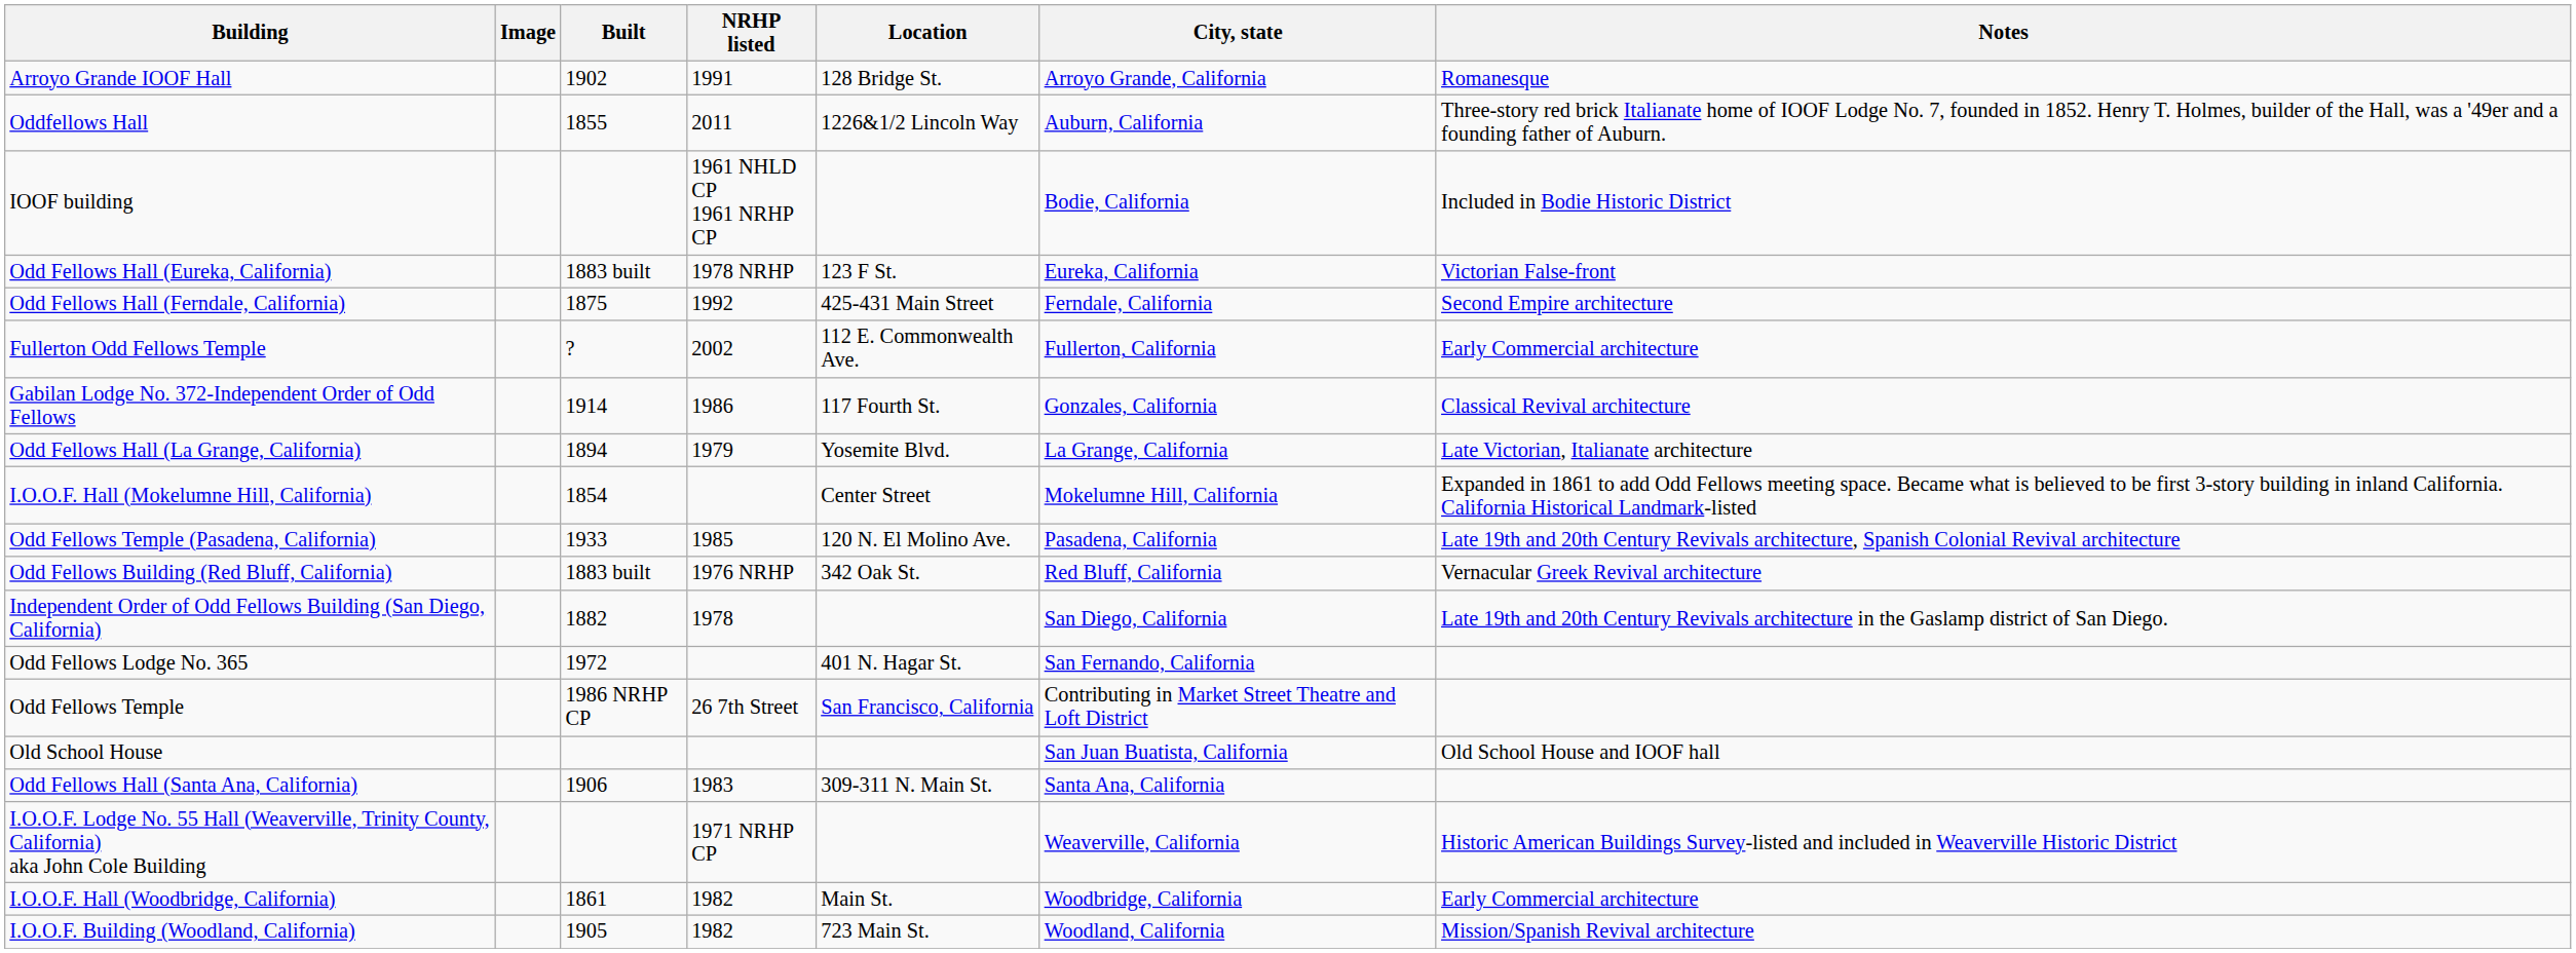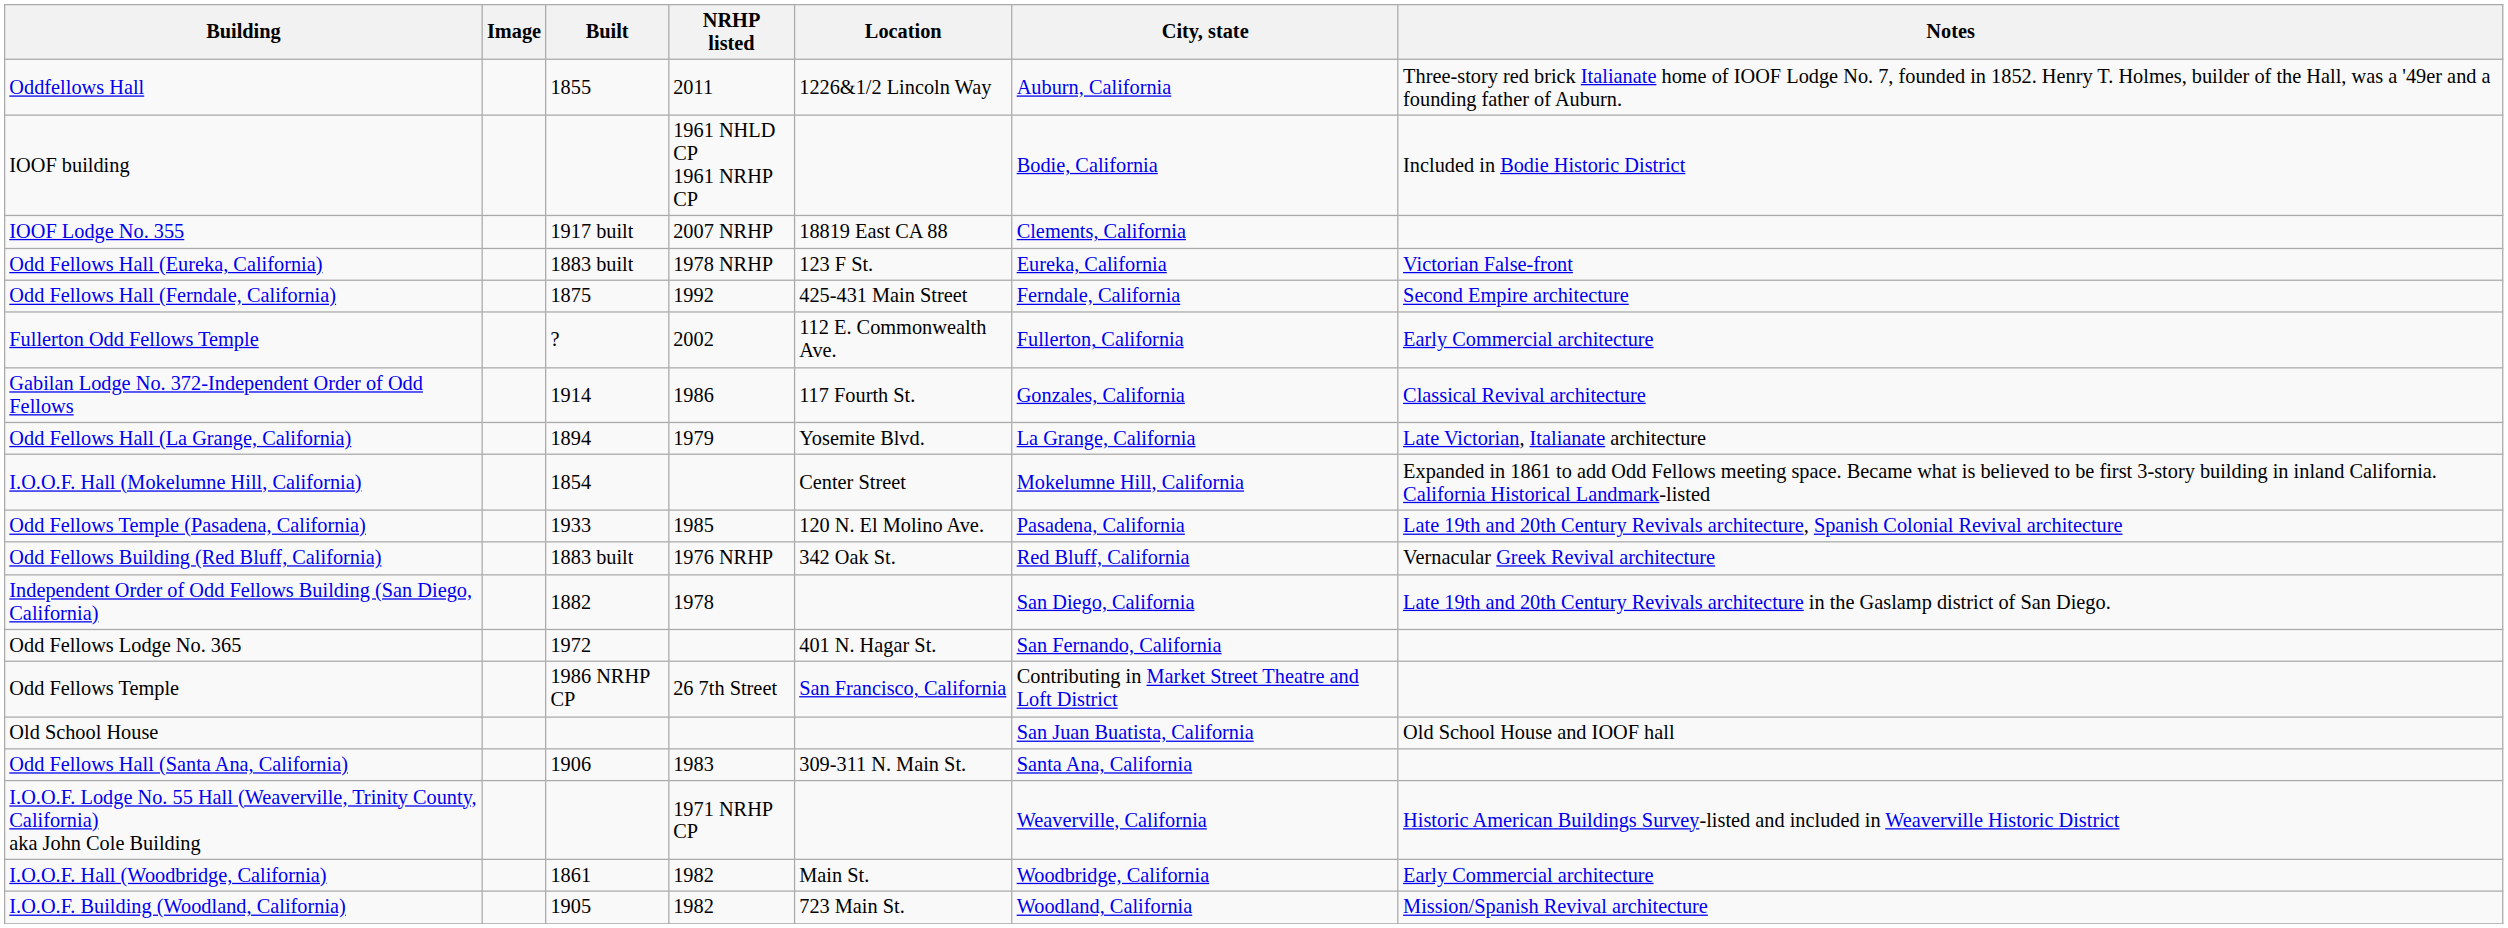- row: Arroyo Grande IOOF Hall | 1902 | 1991 | 128 Bridge St. | Arroyo Grande, California | Romanesque
+ row: IOOF Lodge No. 355 | 1917 built | 2007 NRHP | 18819 East CA 88 | Clements, California
